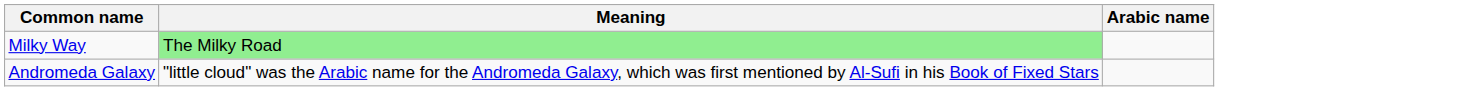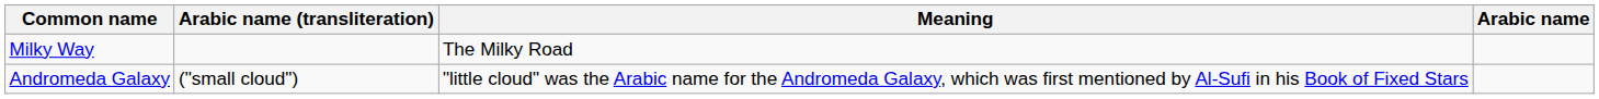+ column: Arabic name (transliteration) | ("small cloud")
Milky Way | Meaning: lightgreen background -> no background
